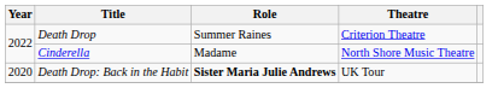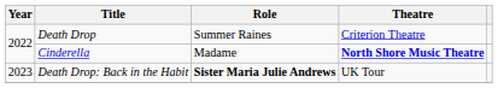Cinderella | Theatre: normal -> bold
Death Drop: Back in the Habit | Year: 2020 -> 2023
